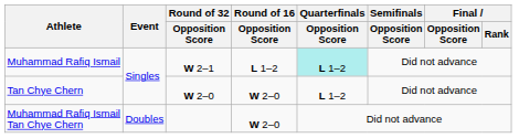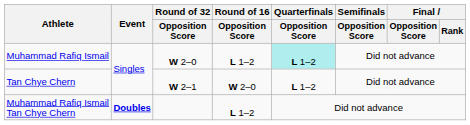Muhammad Rafiq Ismail | Round of 32 / Opposition Score: W 2–1 -> W 2–0
Tan Chye Chern | Round of 32 / Opposition Score: W 2–0 -> W 2–1
Muhammad Rafiq Ismail Tan Chye Chern | Event: normal -> bold
Muhammad Rafiq Ismail Tan Chye Chern | Round of 16 / Opposition Score: W 2–0 -> L 1–2
